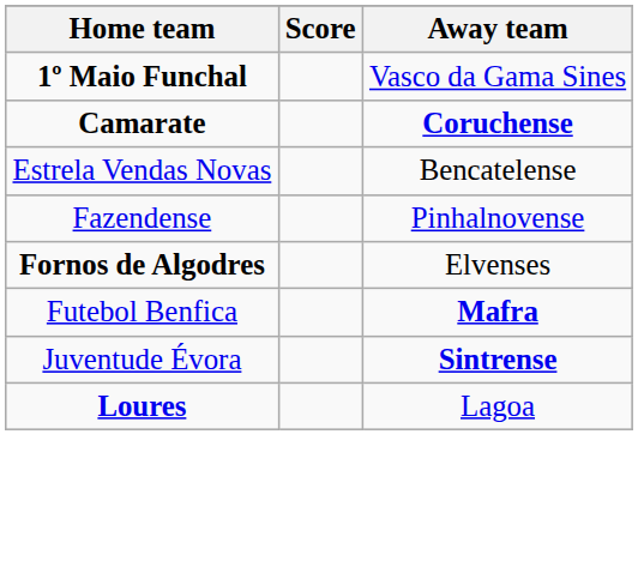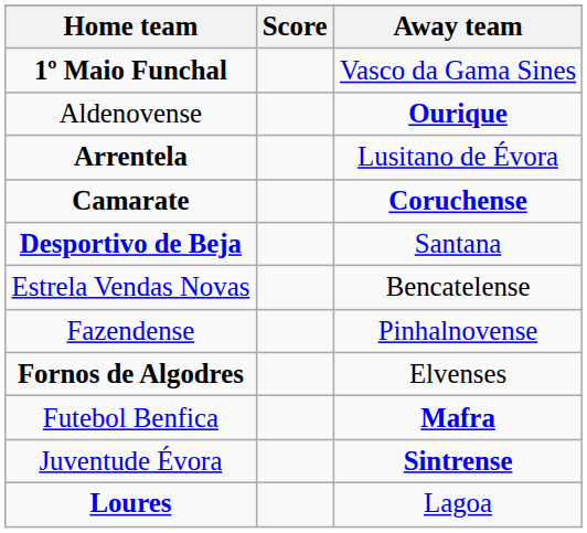+ row: Aldenovense | Ourique
+ row: Arrentela | Lusitano de Évora
+ row: Desportivo de Beja | Santana
